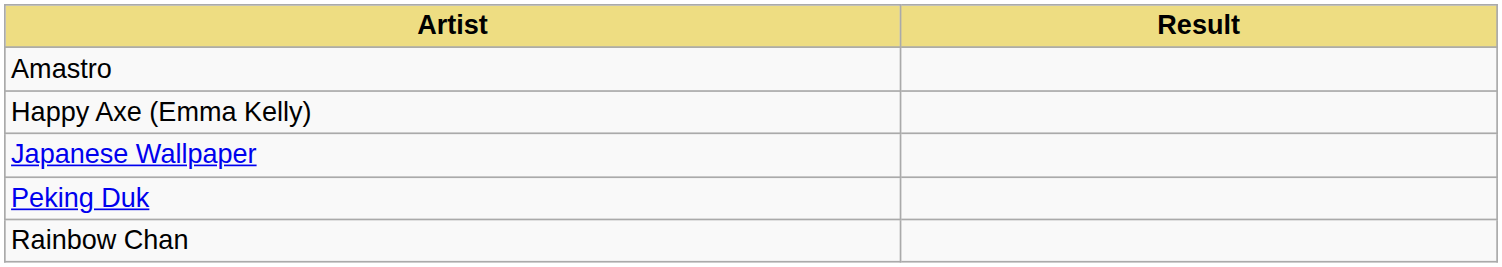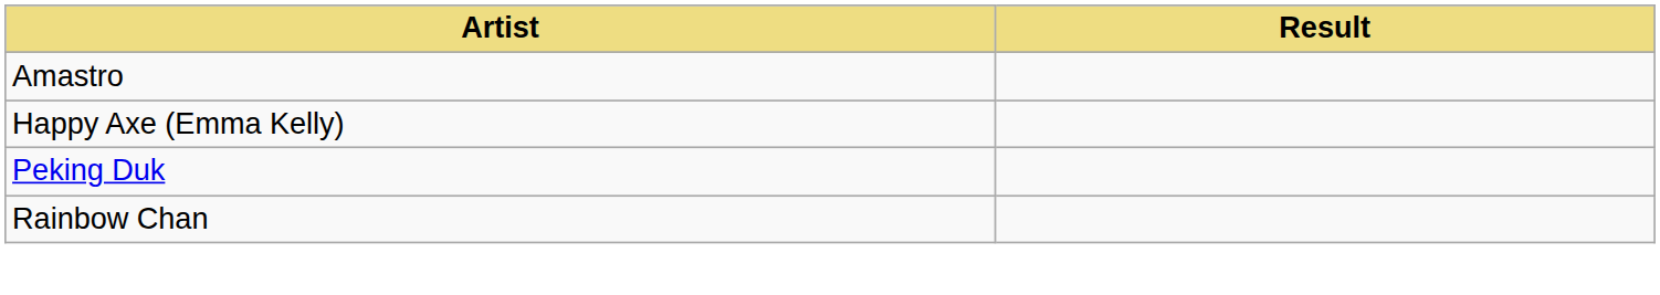- row: Japanese Wallpaper
